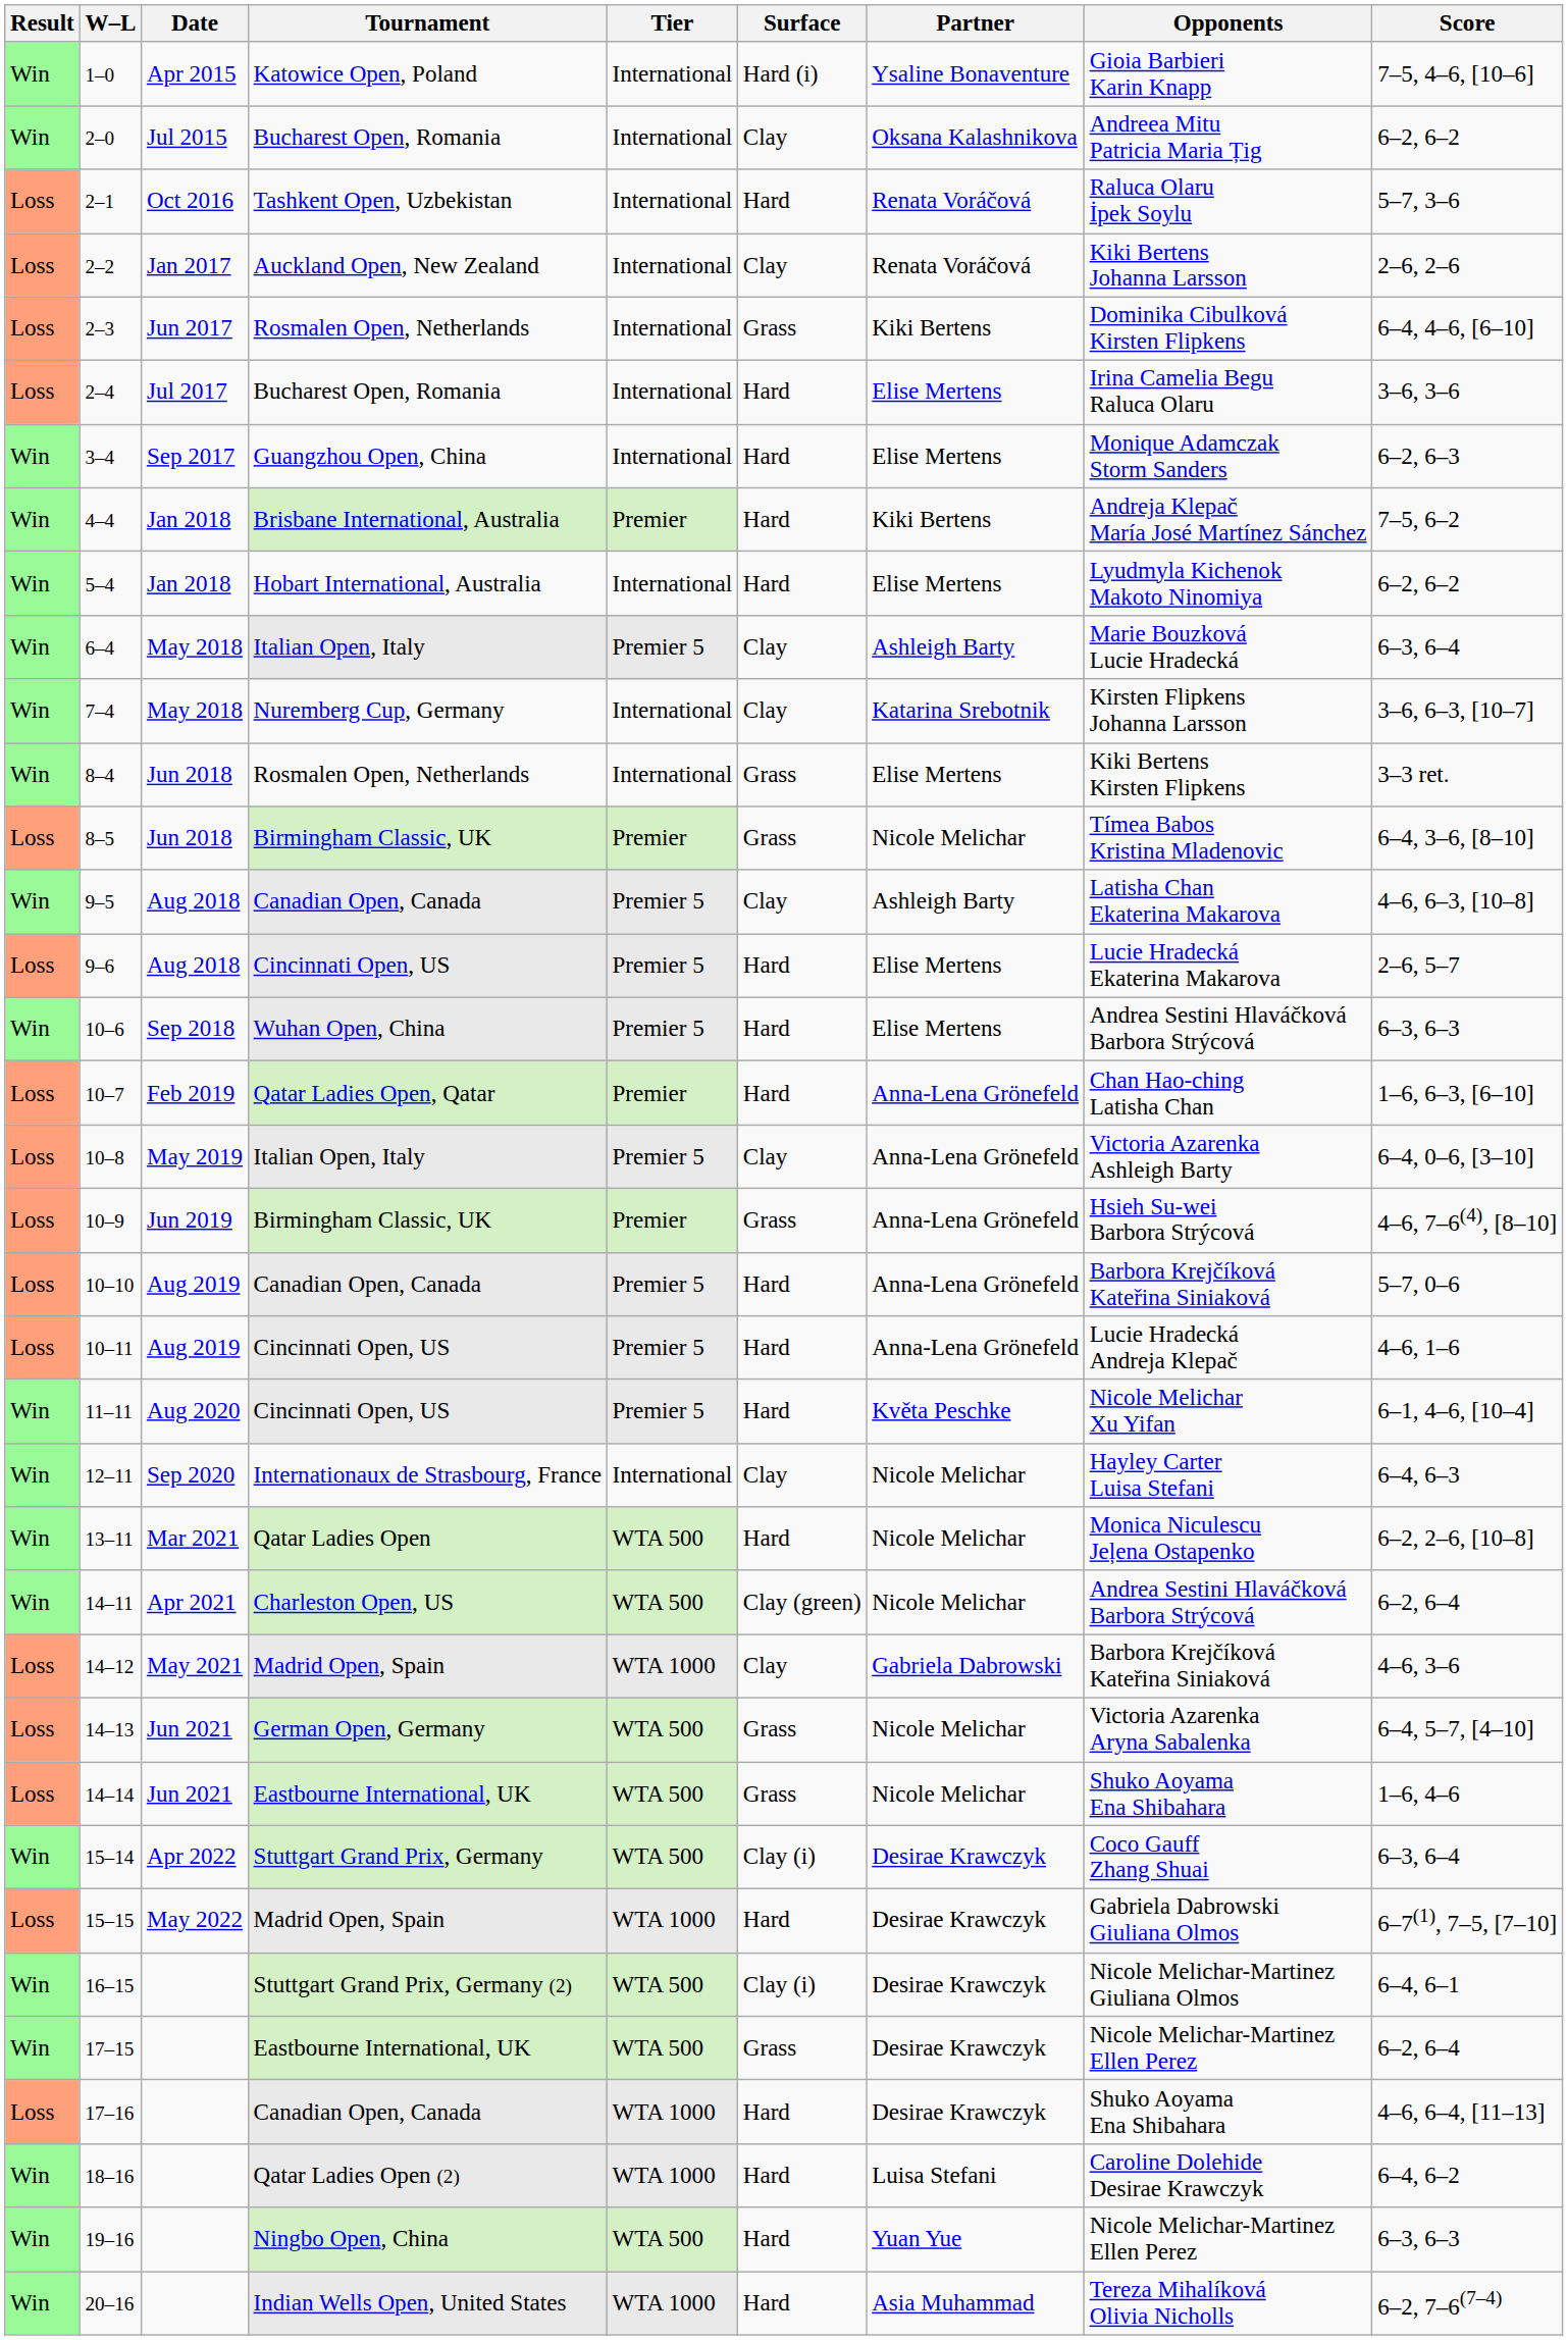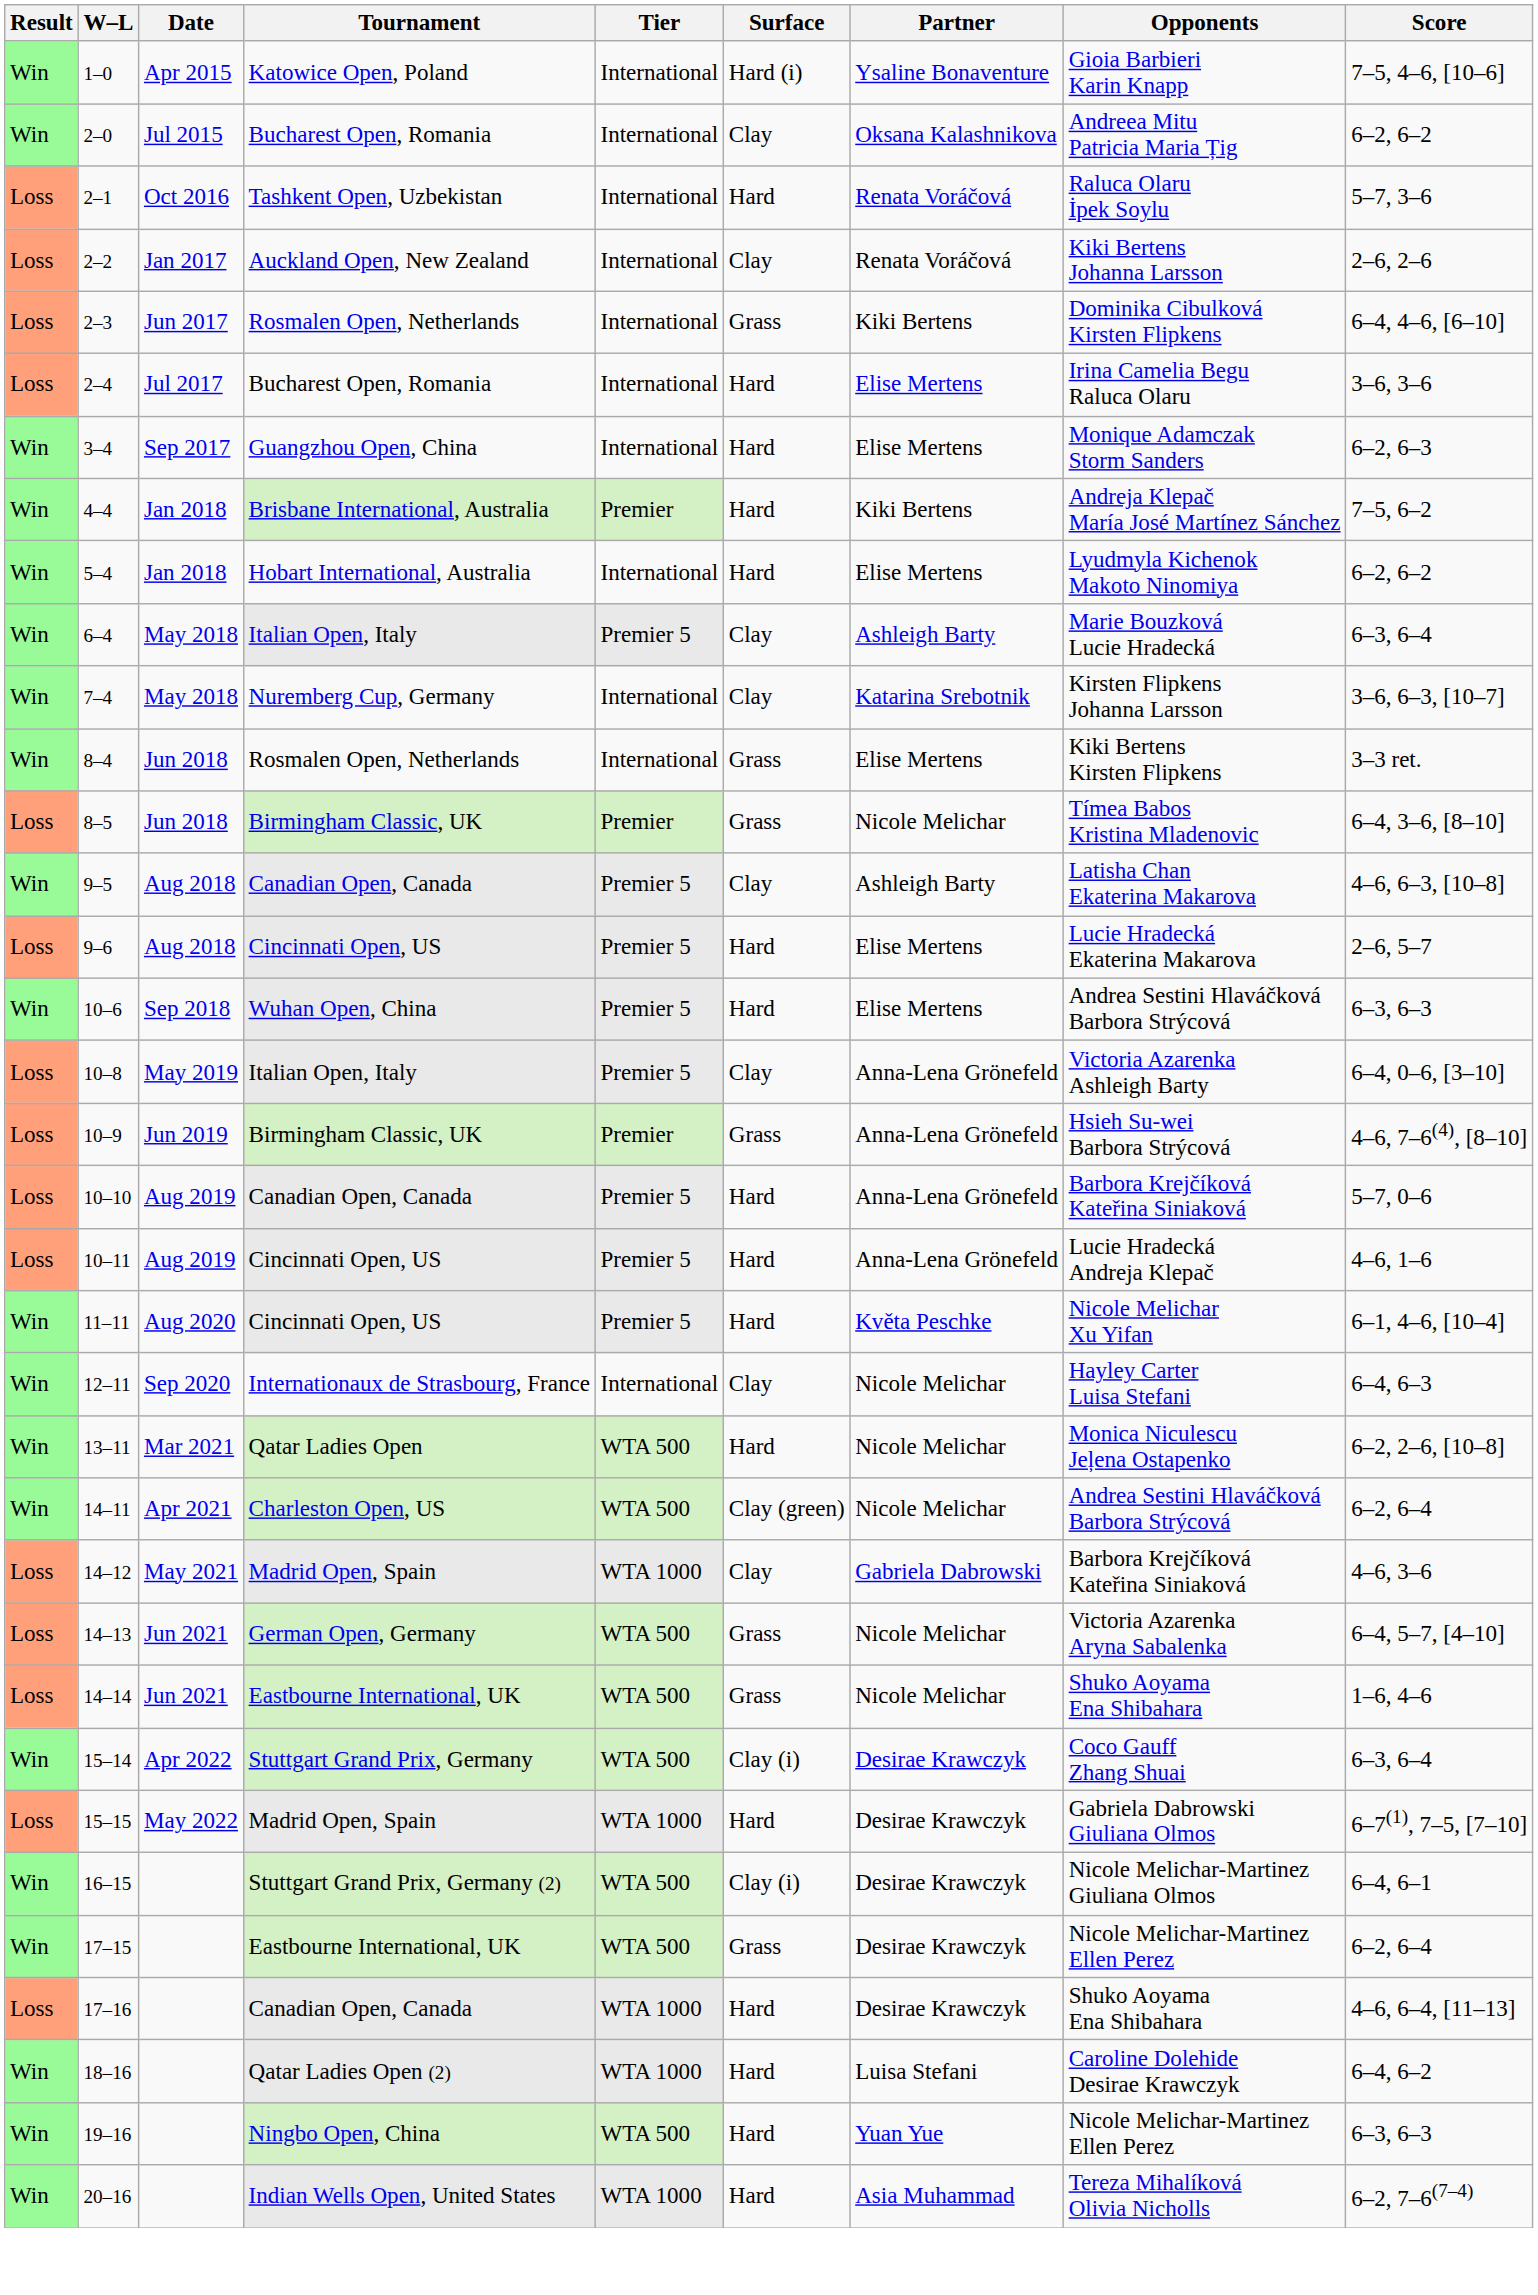- row: Loss | 10–7 | Feb 2019 | Qatar Ladies Open, Qatar | Premier | Hard | Anna-Lena Grönefeld | Chan Hao-ching Latisha Chan | 1–6, 6–3, [6–10]
